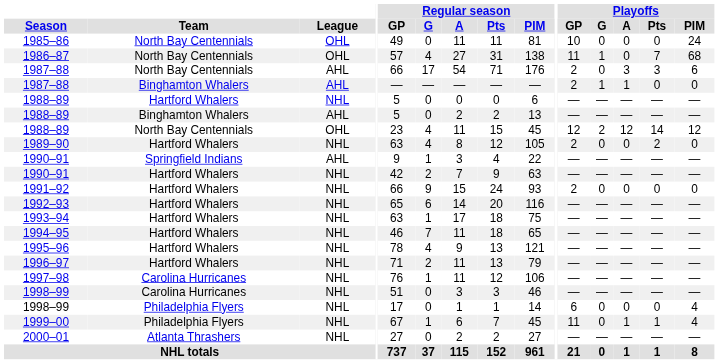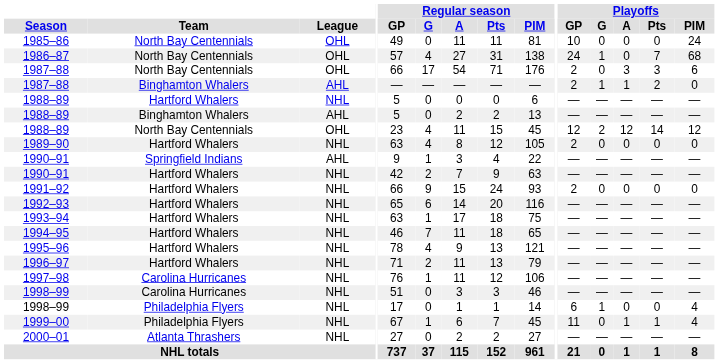1986–87 | Playoffs / GP: 11 -> 24
1987–88 / North Bay Centennials | League: AHL -> OHL
1987–88 / Binghamton Whalers | Playoffs / Pts: 0 -> 2
1989–90 | Playoffs / Pts: 2 -> 0
1998–99 / Philadelphia Flyers | Playoffs / G: 0 -> 1
